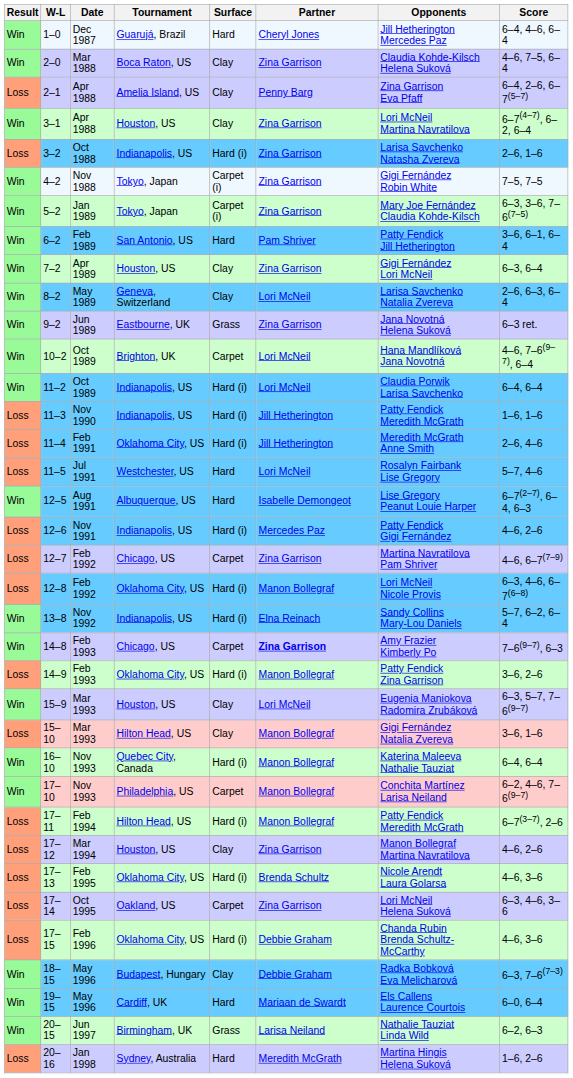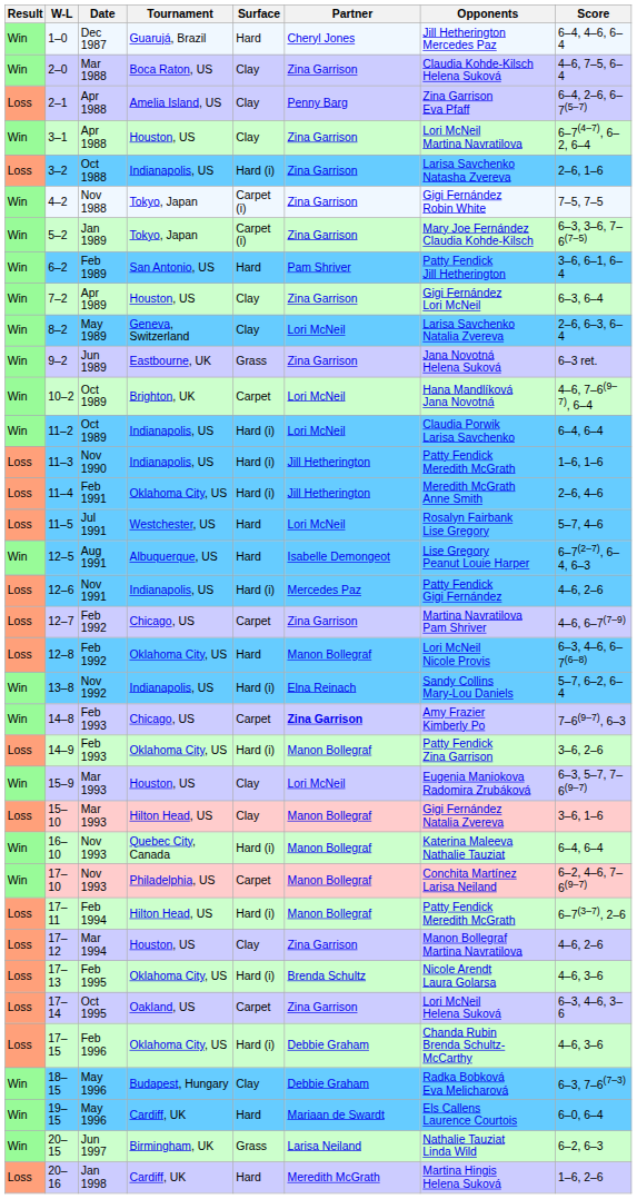12–8 | Surface: Hard (i) -> Hard
20–16 | Tournament: Sydney, Australia -> Cardiff, UK
